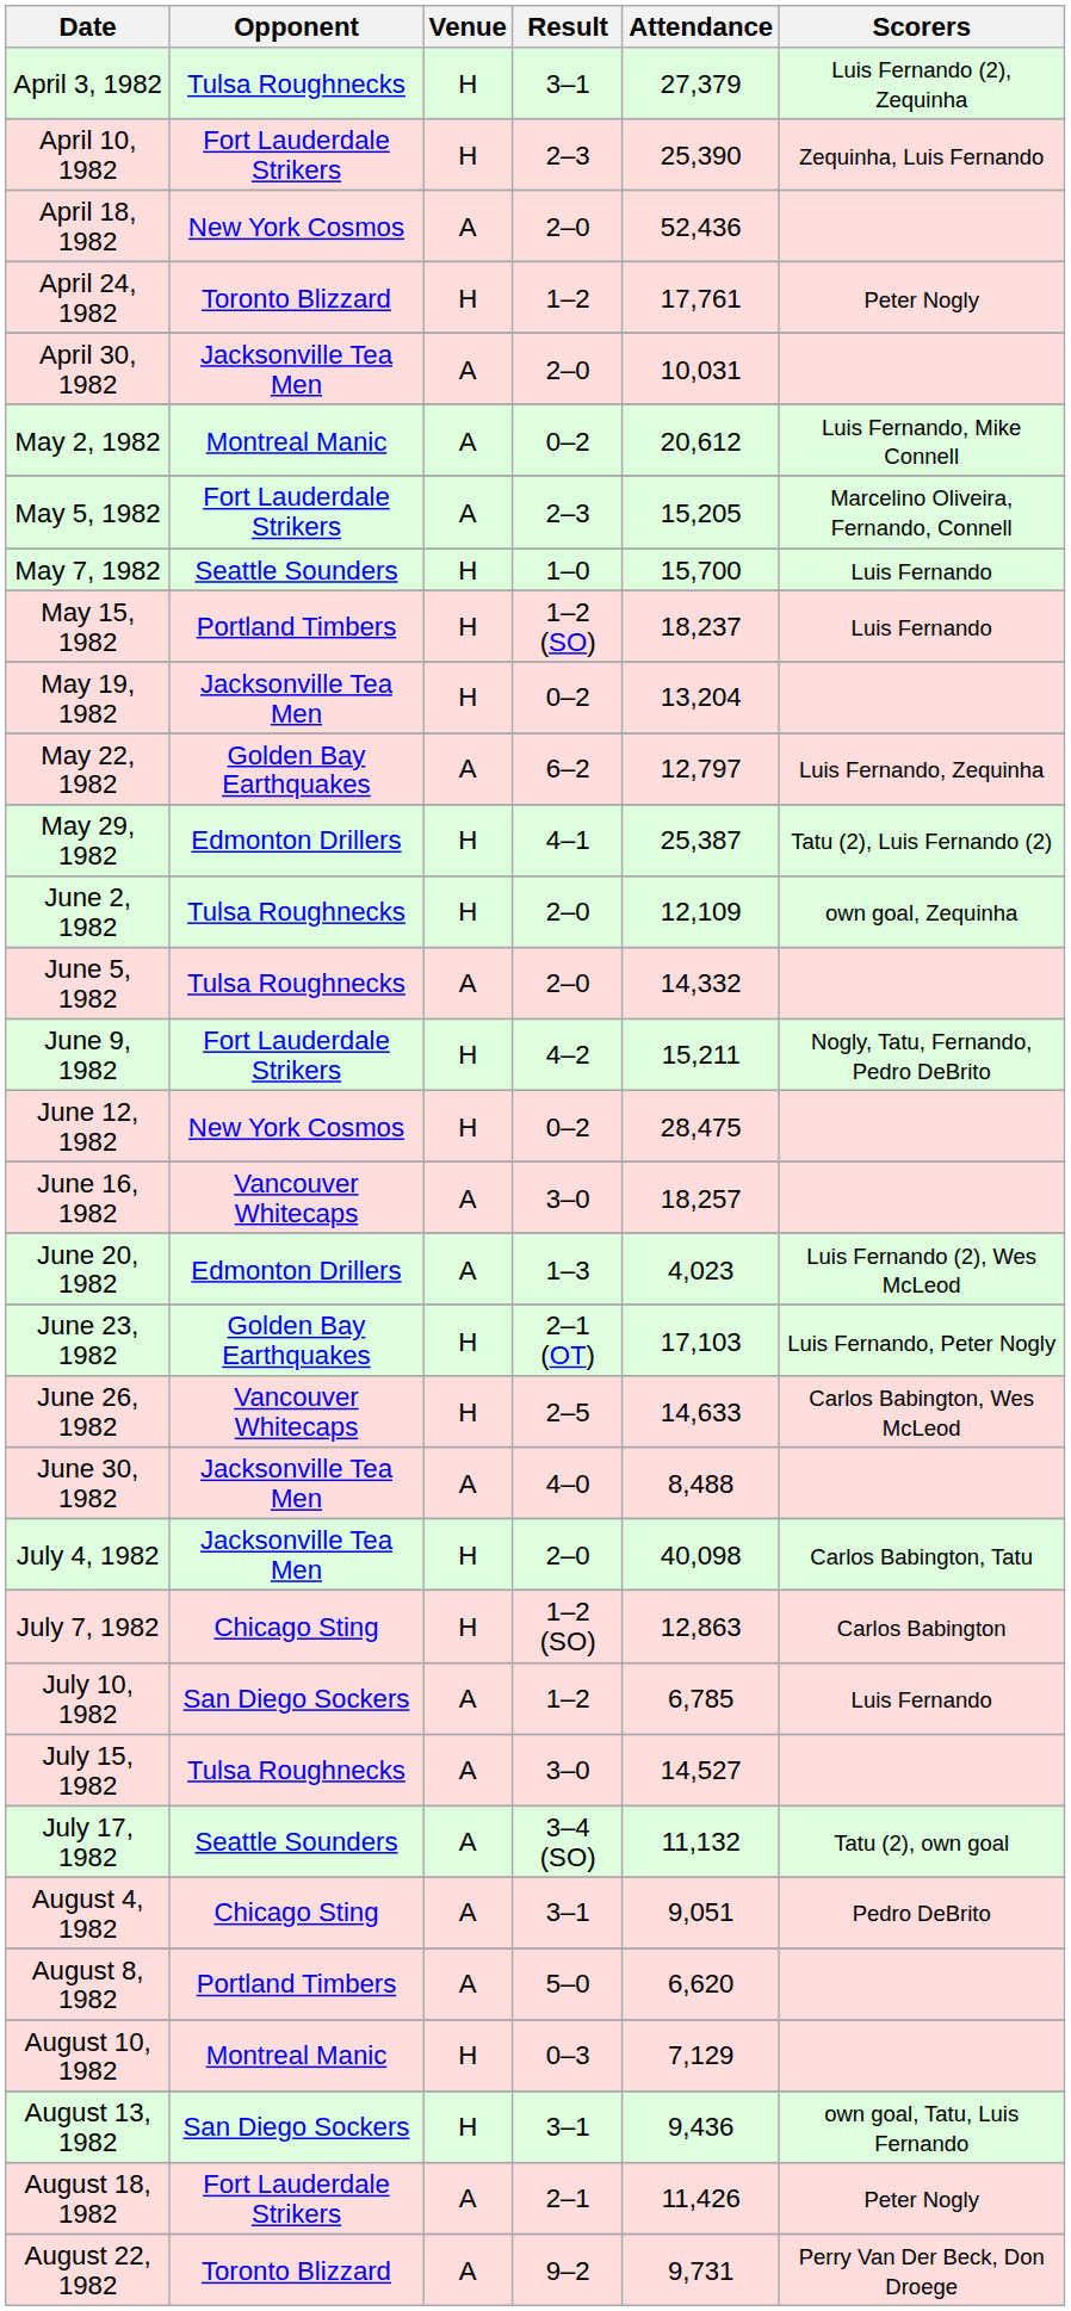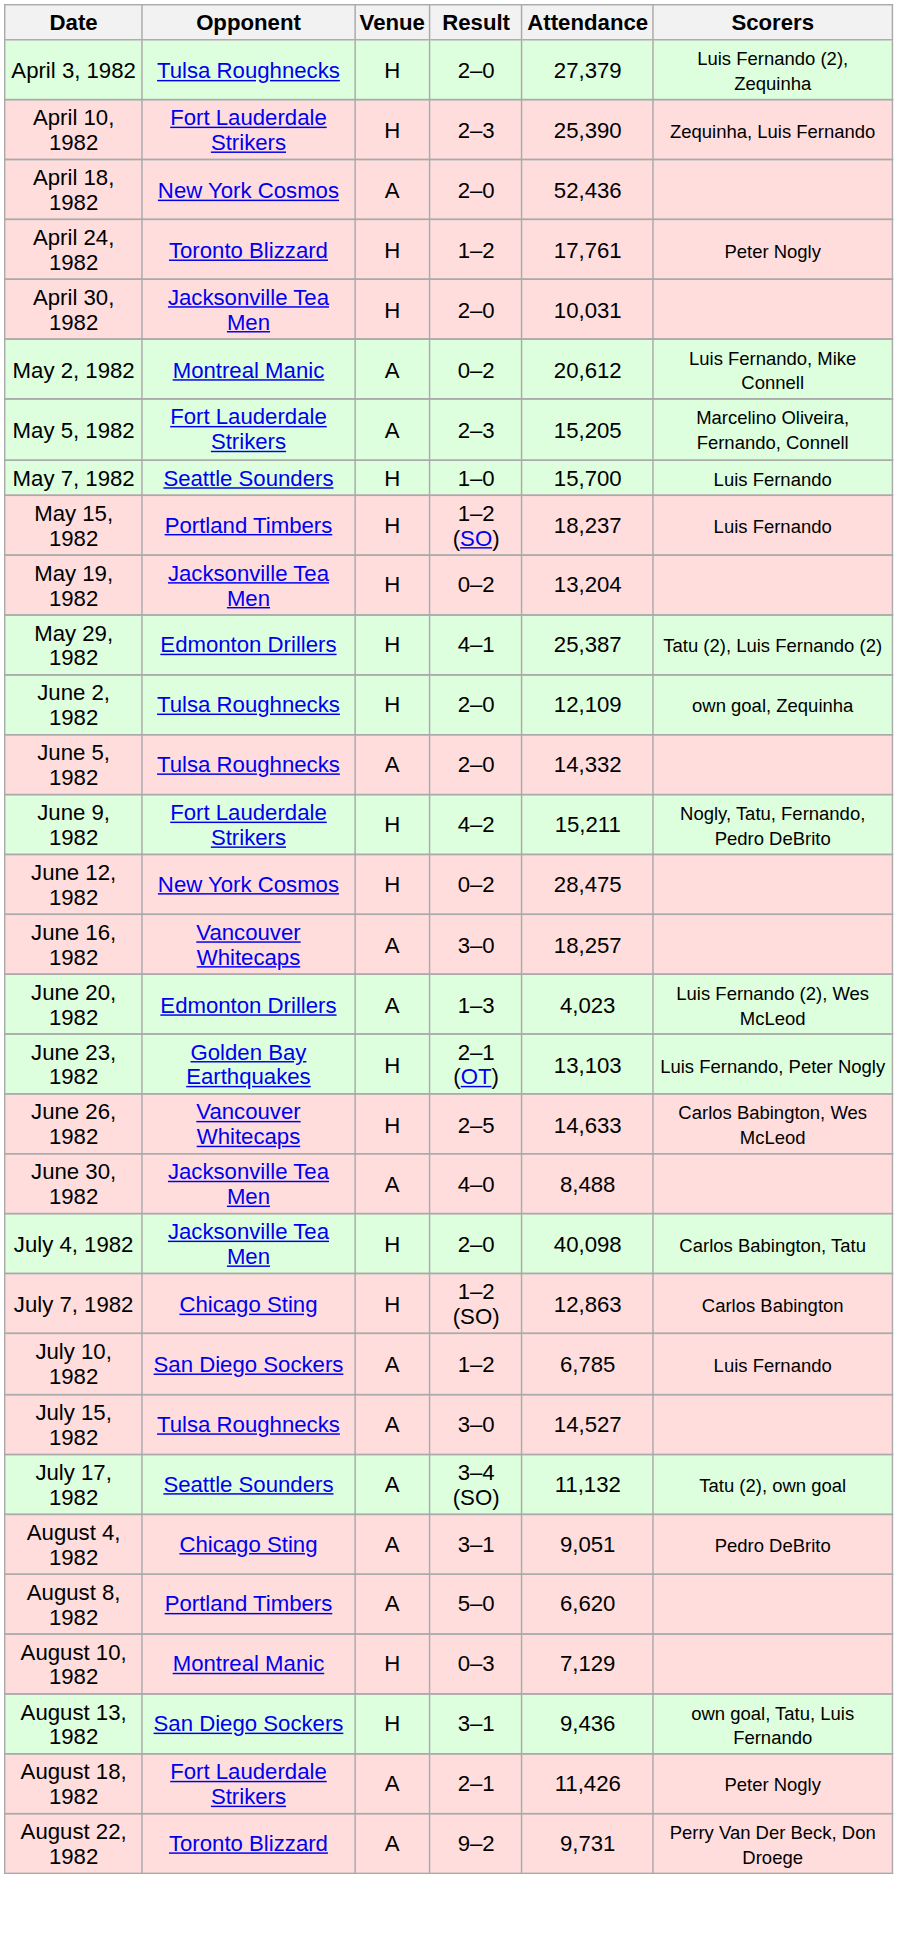April 3, 1982 | Result: 3–1 -> 2–0
April 30, 1982 | Venue: A -> H
- row: May 22, 1982 | Golden Bay Earthquakes | A | 6–2 | 12,797 | Luis Fernando, Zequinha
June 23, 1982 | Attendance: 17,103 -> 13,103
